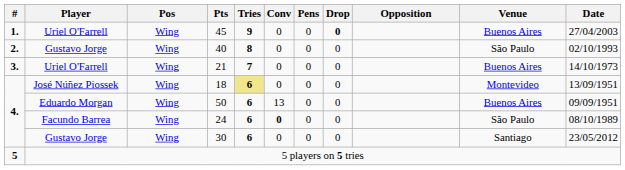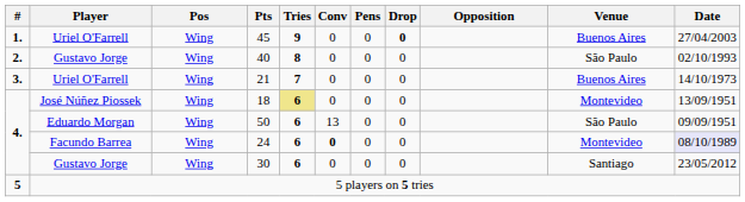50 | Venue: Buenos Aires -> São Paulo
24 | Venue: São Paulo -> Montevideo
24 | Date: no background -> lavender background
